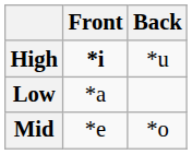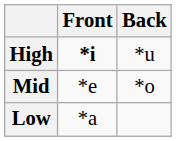rows swapped: Mid <-> Low
